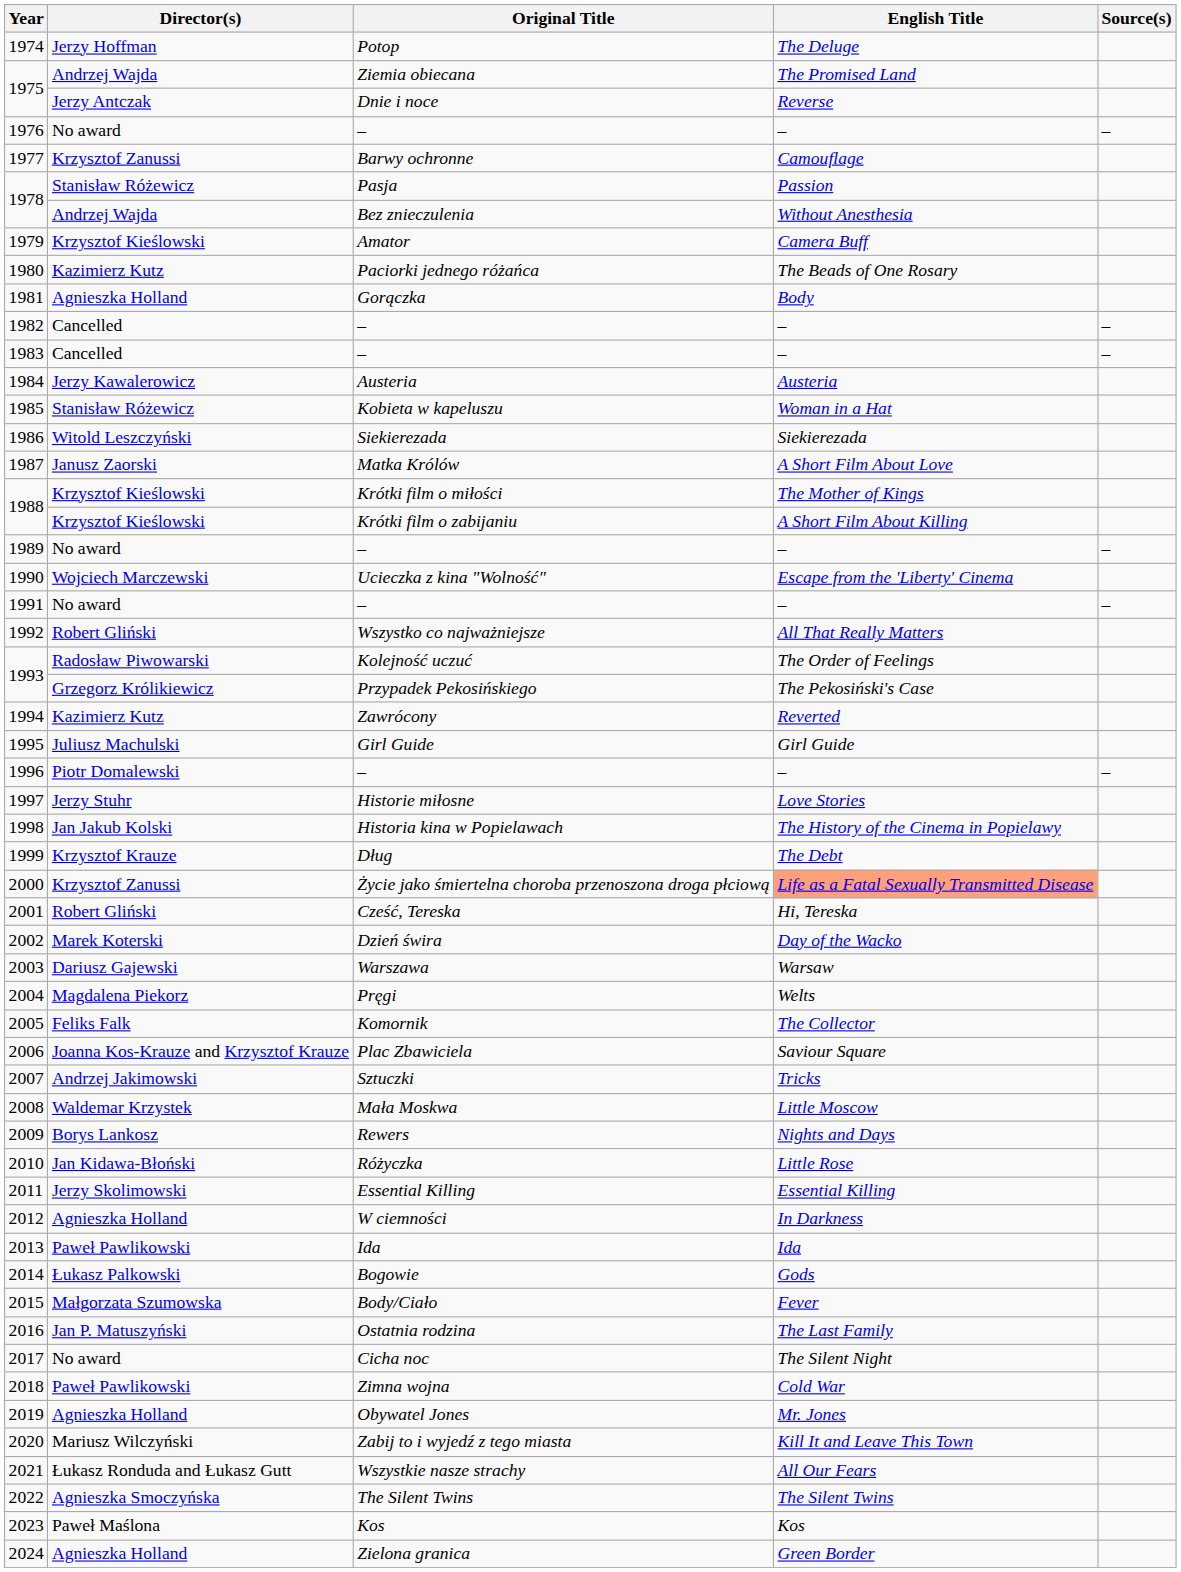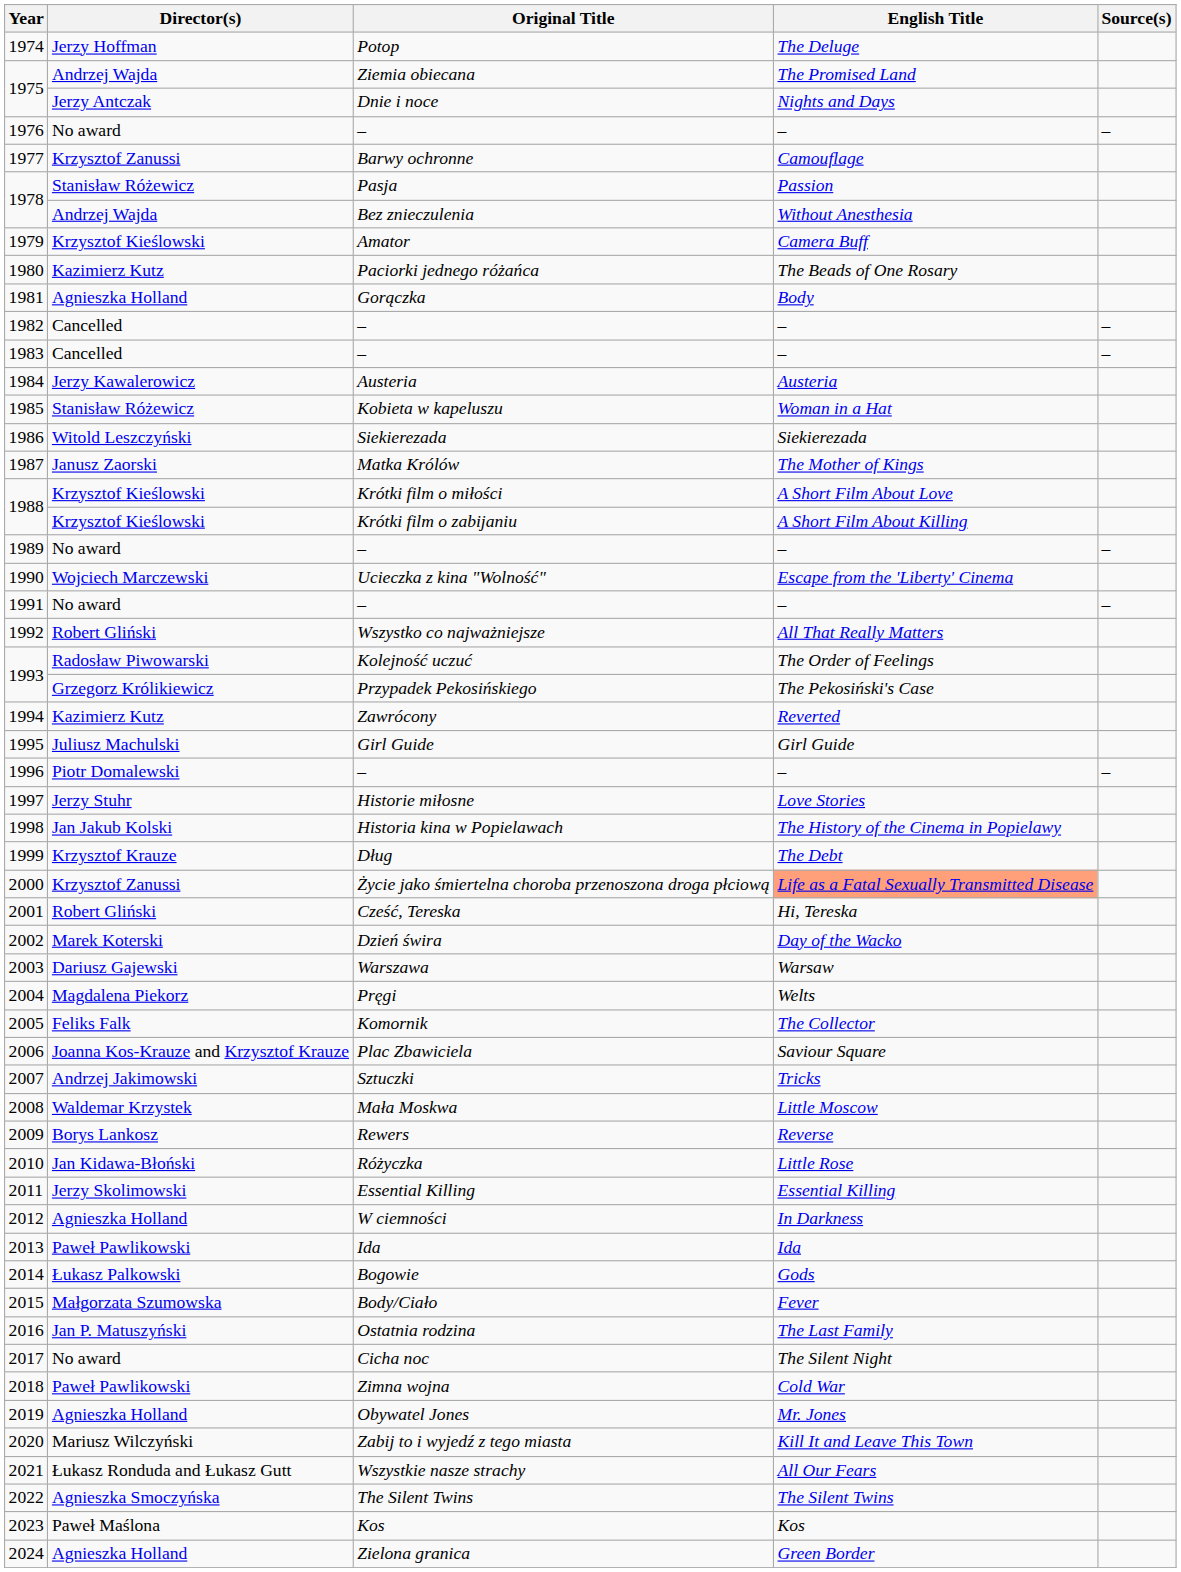Dnie i noce | English Title: Reverse -> Nights and Days
Matka Królów | English Title: A Short Film About Love -> The Mother of Kings
Krótki film o miłości | English Title: The Mother of Kings -> A Short Film About Love
Rewers | English Title: Nights and Days -> Reverse
